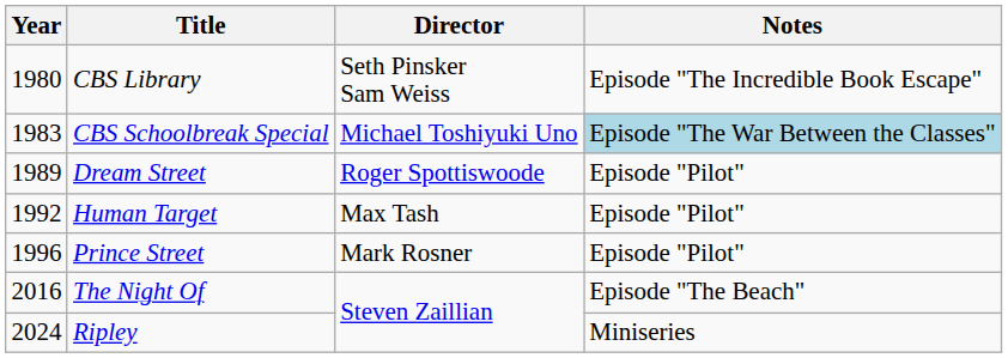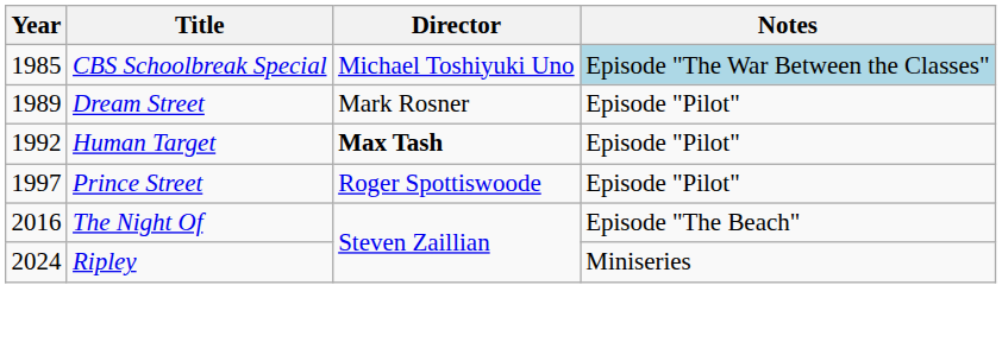- row: 1980 | CBS Library | Seth Pinsker Sam Weiss | Episode "The Incredible Book Escape"
CBS Schoolbreak Special | Year: 1983 -> 1985
Dream Street | Director: Roger Spottiswoode -> Mark Rosner
Human Target | Director: normal -> bold
Prince Street | Year: 1996 -> 1997
Prince Street | Director: Mark Rosner -> Roger Spottiswoode
